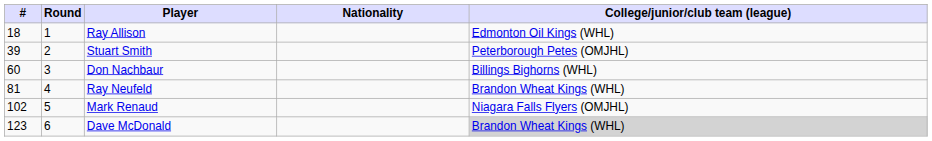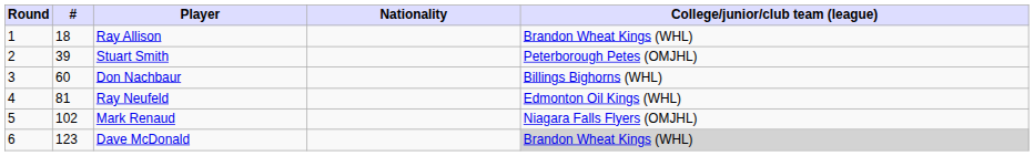columns swapped: Round <-> #
Ray Allison | College/junior/club team (league): Edmonton Oil Kings (WHL) -> Brandon Wheat Kings (WHL)
Ray Neufeld | College/junior/club team (league): Brandon Wheat Kings (WHL) -> Edmonton Oil Kings (WHL)
